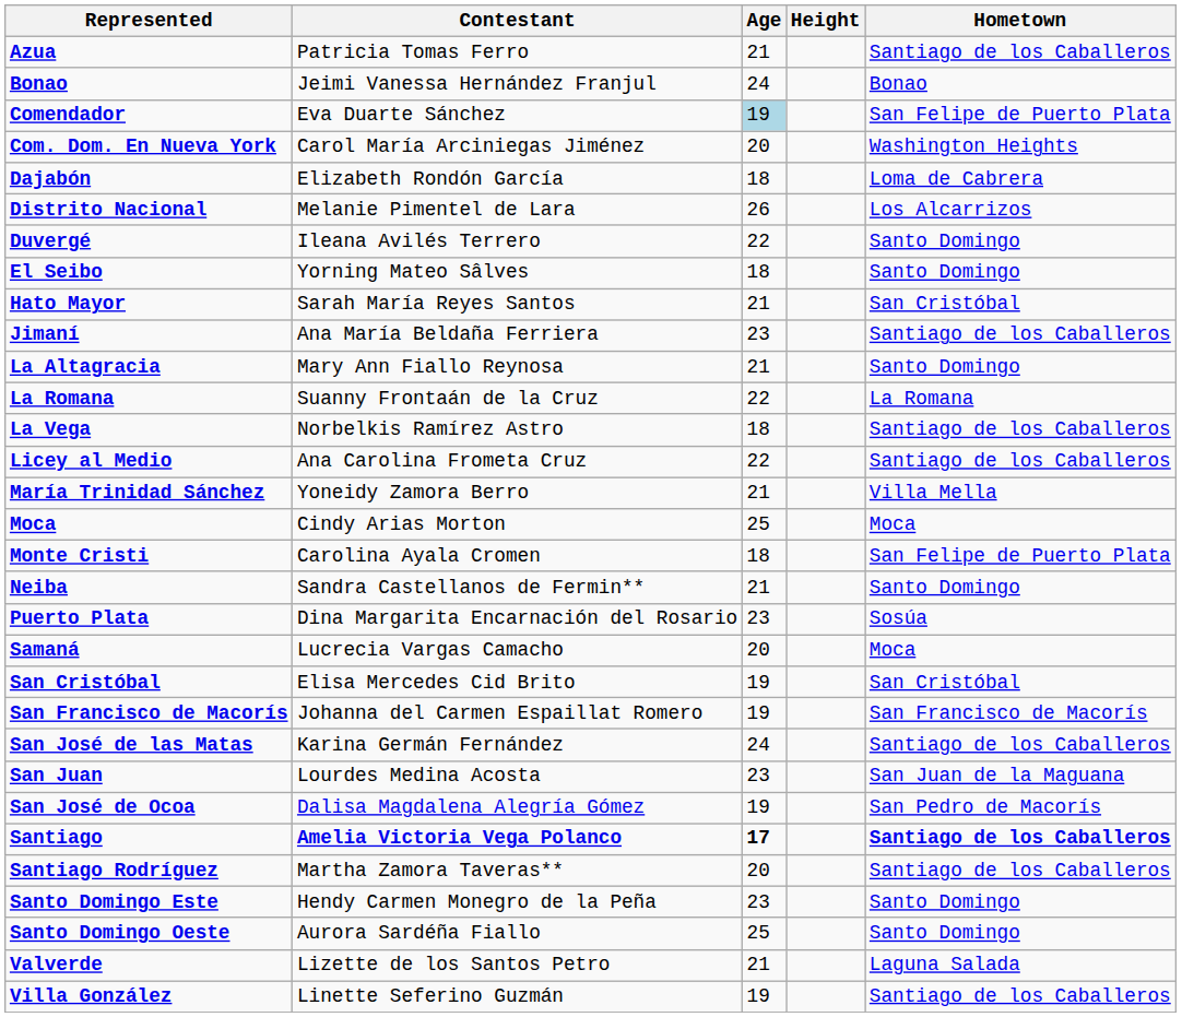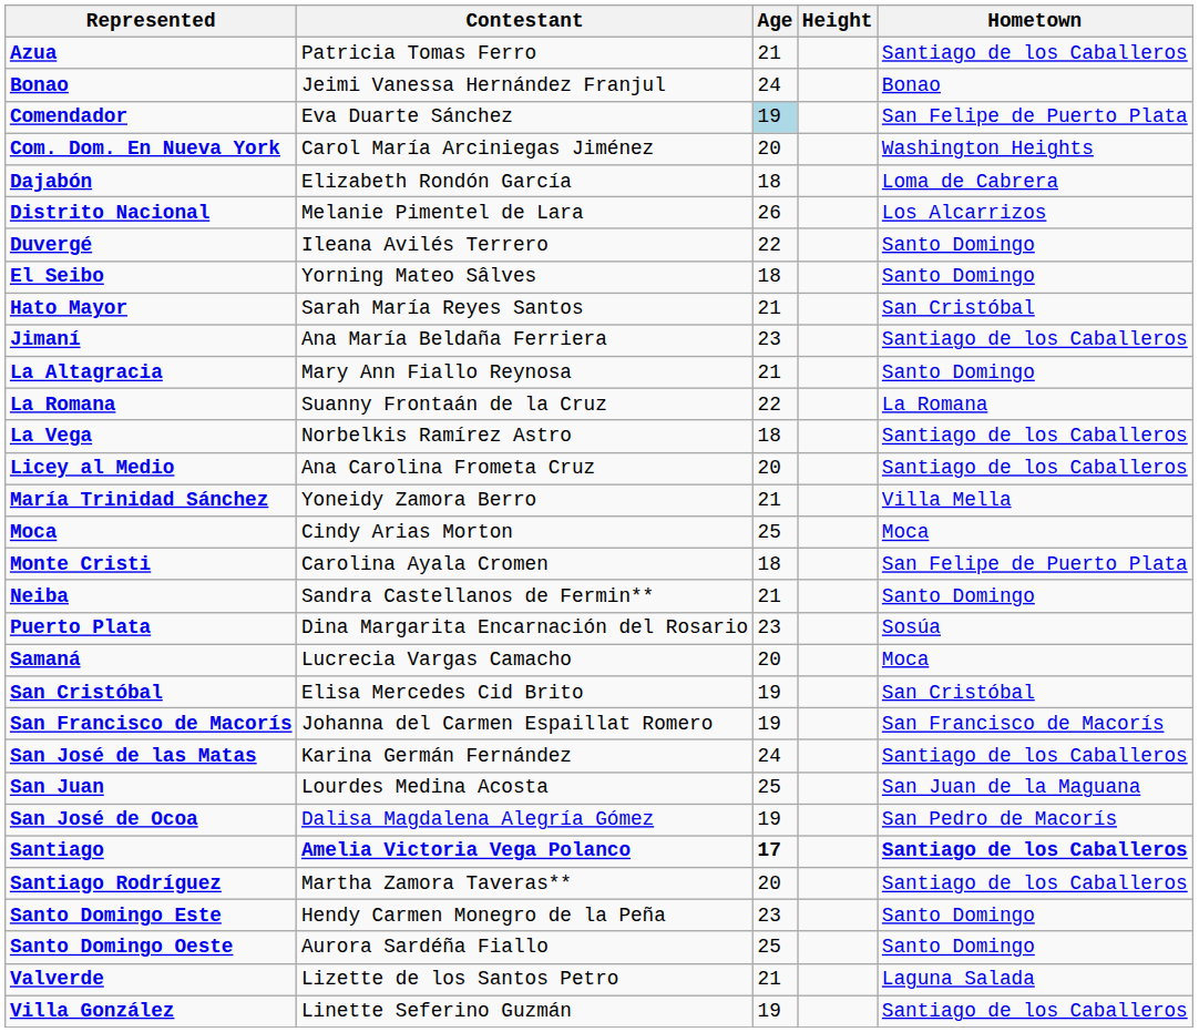Licey al Medio | Age: 22 -> 20
San Juan | Age: 23 -> 25
